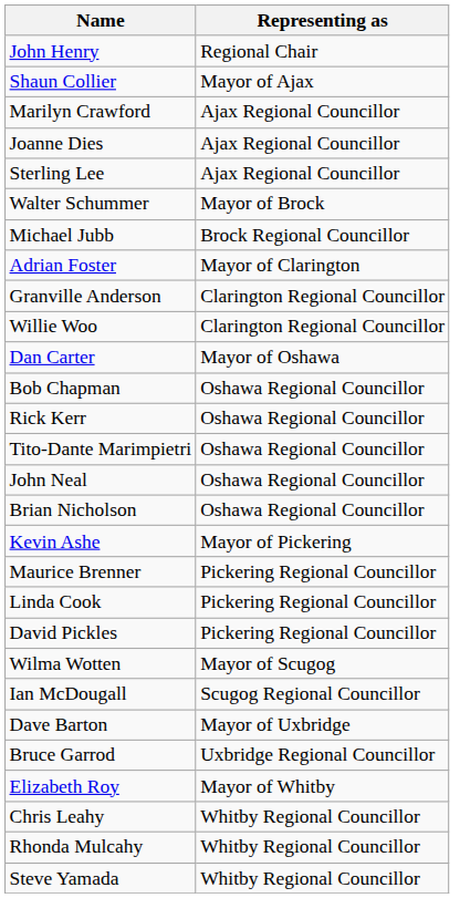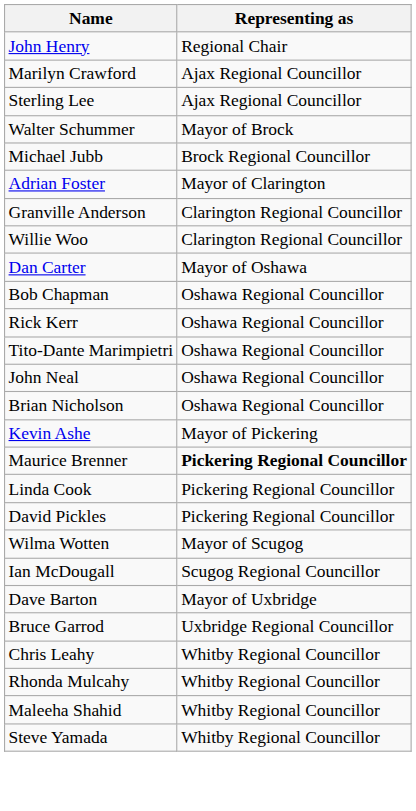- row: Shaun Collier | Mayor of Ajax
- row: Joanne Dies | Ajax Regional Councillor
Maurice Brenner | Representing as: normal -> bold
- row: Elizabeth Roy | Mayor of Whitby
+ row: Maleeha Shahid | Whitby Regional Councillor
